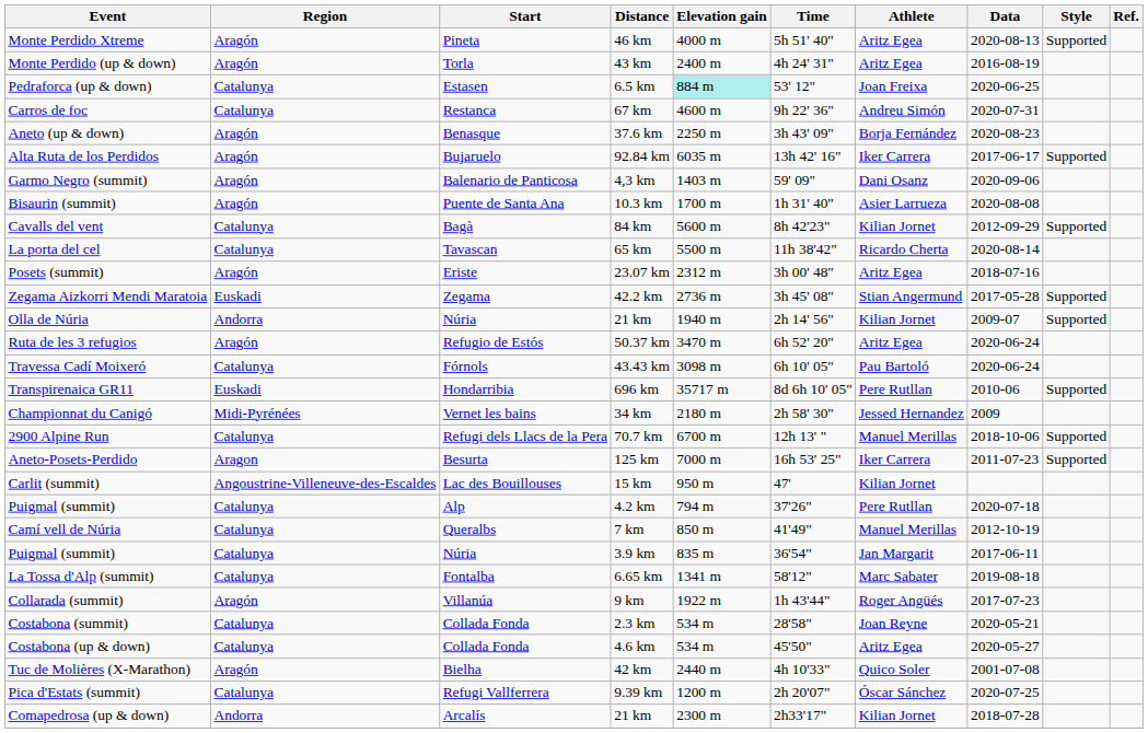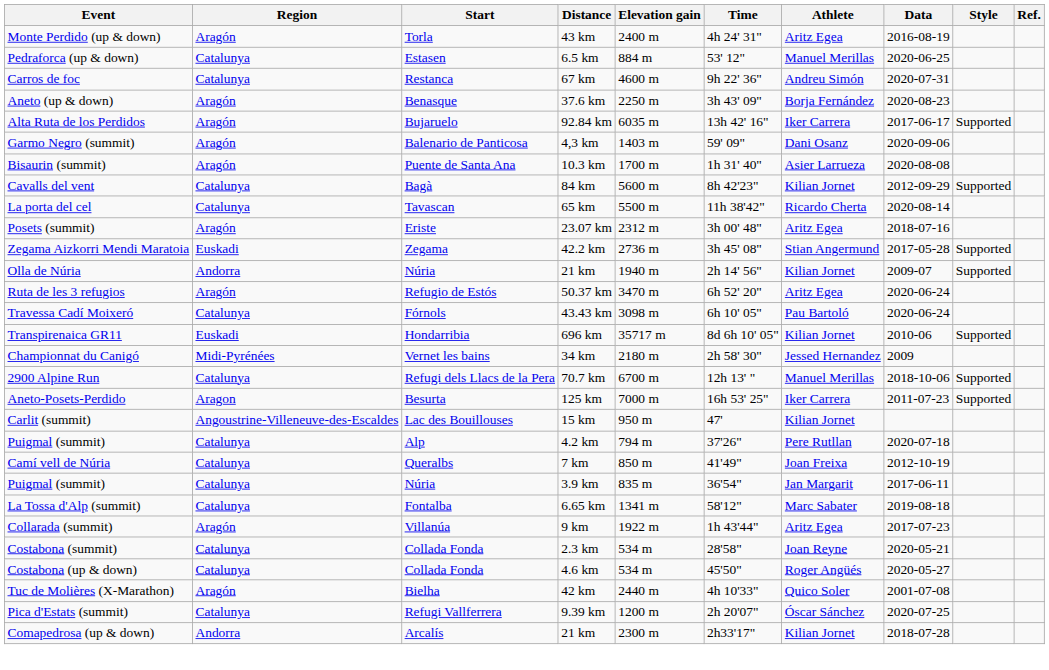- row: Monte Perdido Xtreme | Aragón | Pineta | 46 km | 4000 m | 5h 51' 40" | Aritz Egea | 2020-08-13 | Supported
Pedraforca (up & down) | Elevation gain: paleturquoise background -> no background
Pedraforca (up & down) | Athlete: Joan Freixa -> Manuel Merillas
Transpirenaica GR11 | Athlete: Pere Rutllan -> Kilian Jornet
Camí vell de Núria | Athlete: Manuel Merillas -> Joan Freixa
Collarada (summit) | Athlete: Roger Angüés -> Aritz Egea
Costabona (up & down) | Athlete: Aritz Egea -> Roger Angüés
